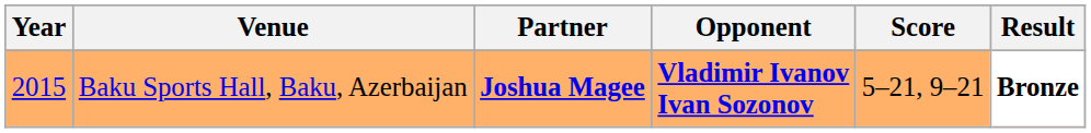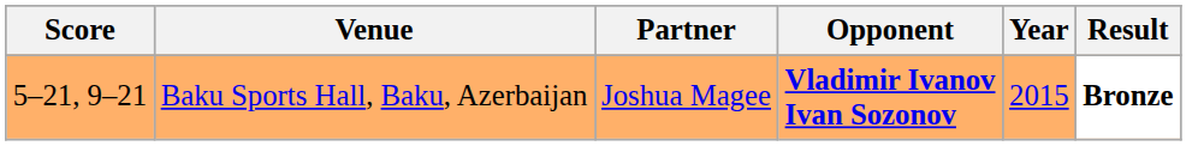columns swapped: Year <-> Score
Baku Sports Hall, Baku, Azerbaijan | Partner: bold -> normal
